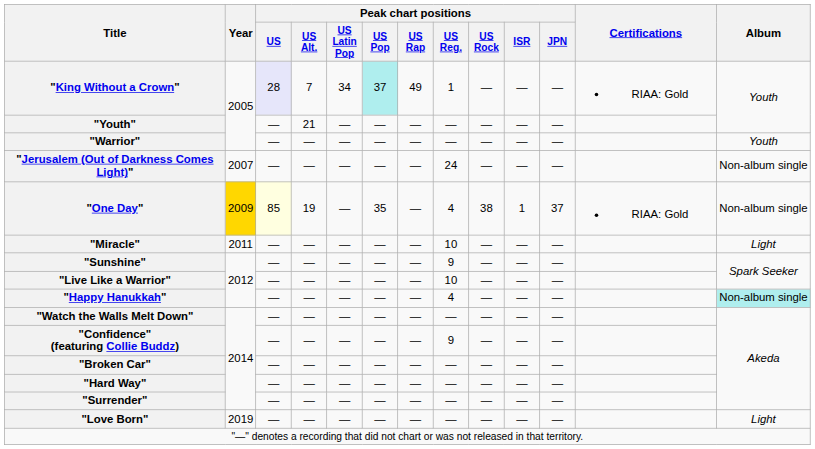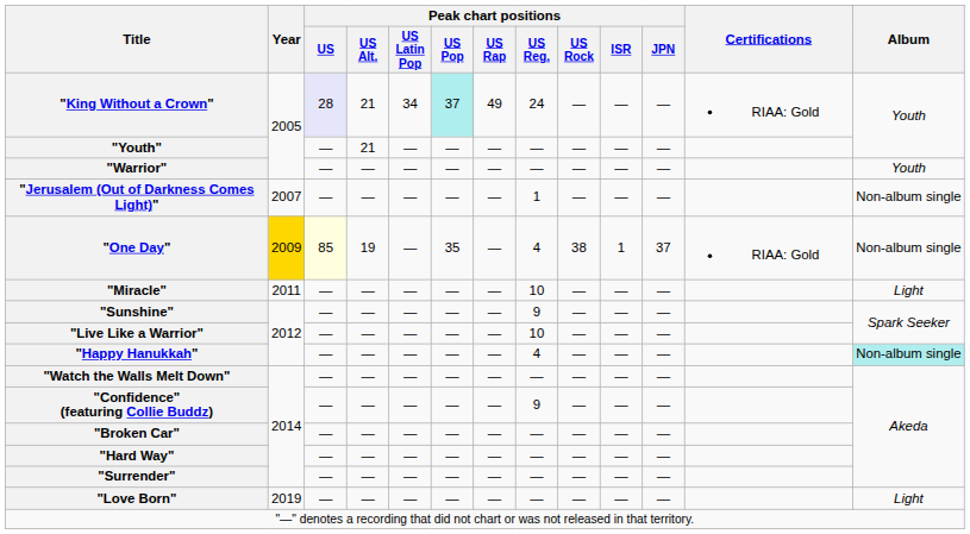"King Without a Crown" | Peak chart positions / US Alt.: 7 -> 21
"King Without a Crown" | Peak chart positions / US Reg.: 1 -> 24
"Jerusalem (Out of Darkness Comes Light)" | Peak chart positions / US Reg.: 24 -> 1
